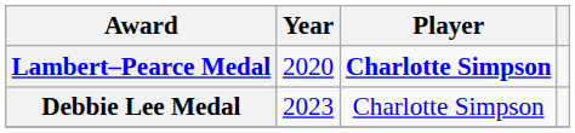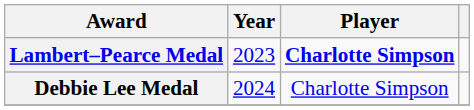Lambert–Pearce Medal | Year: 2020 -> 2023
Debbie Lee Medal | Year: 2023 -> 2024
